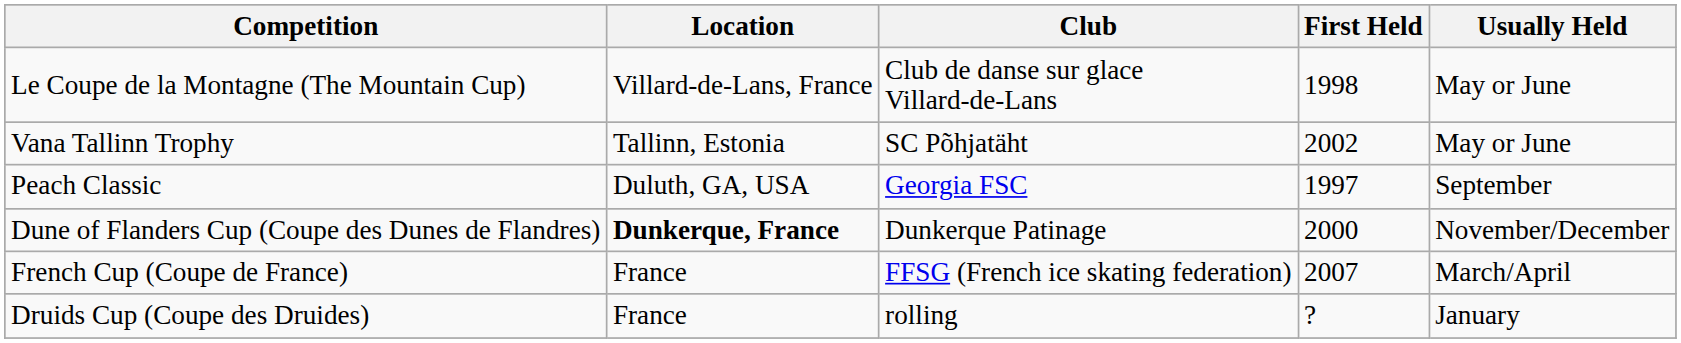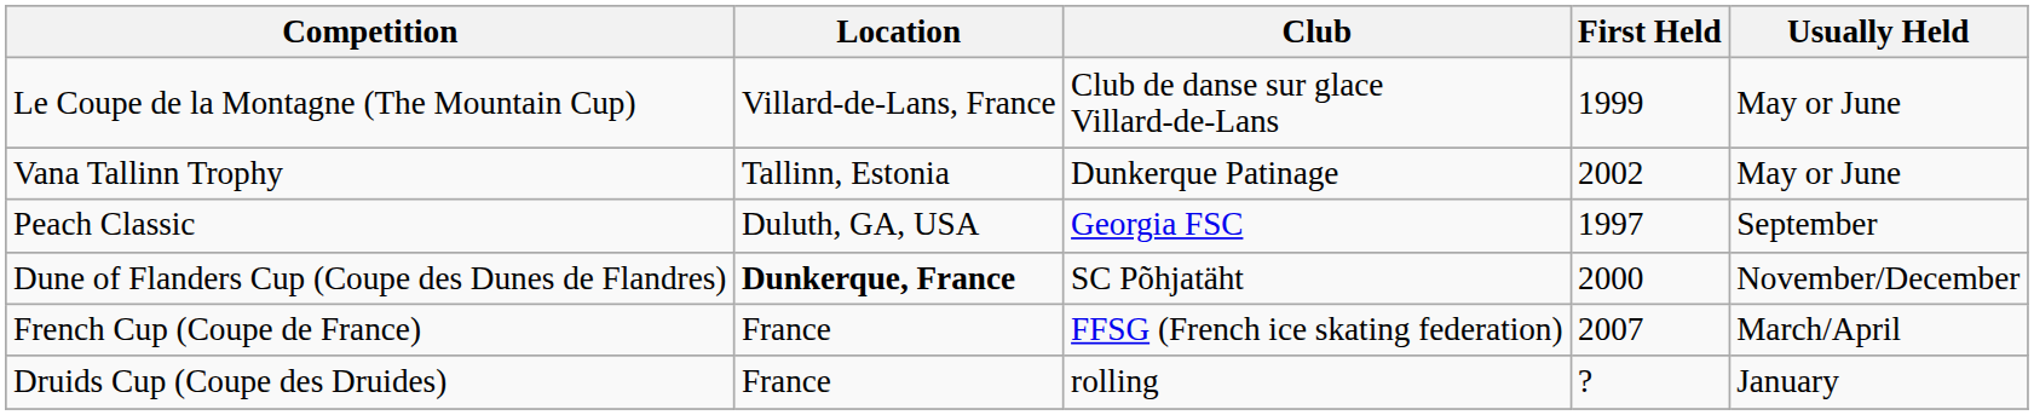Le Coupe de la Montagne (The Mountain Cup) | First Held: 1998 -> 1999
Vana Tallinn Trophy | Club: SC Põhjatäht -> Dunkerque Patinage
Dune of Flanders Cup (Coupe des Dunes de Flandres) | Club: Dunkerque Patinage -> SC Põhjatäht
